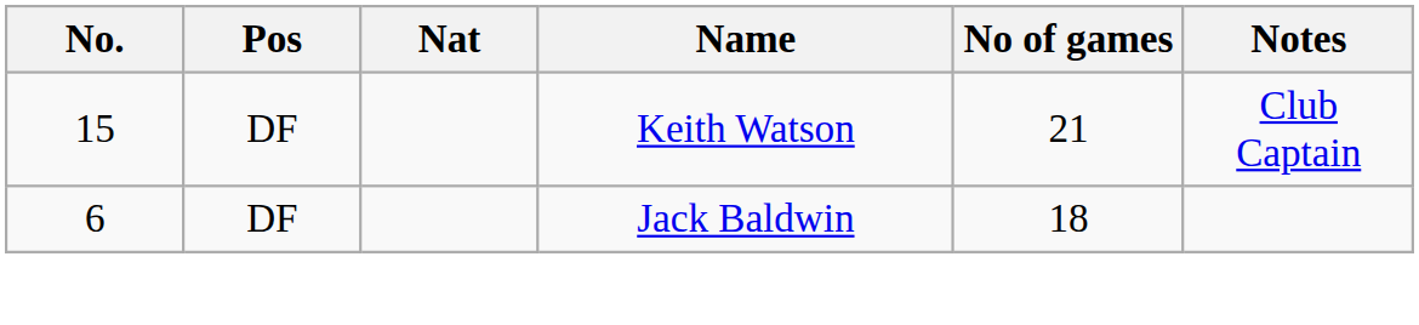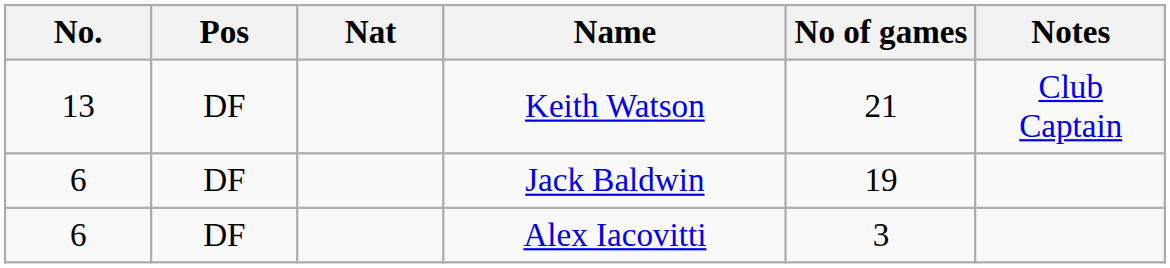Keith Watson | No.: 15 -> 13
Jack Baldwin | No of games: 18 -> 19
+ row: 6 | DF | Alex Iacovitti | 3
